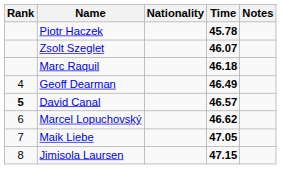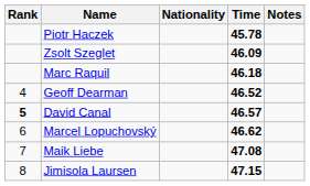Zsolt Szeglet | Time: 46.07 -> 46.09
Geoff Dearman | Time: 46.49 -> 46.52
Maik Liebe | Time: 47.05 -> 47.08
